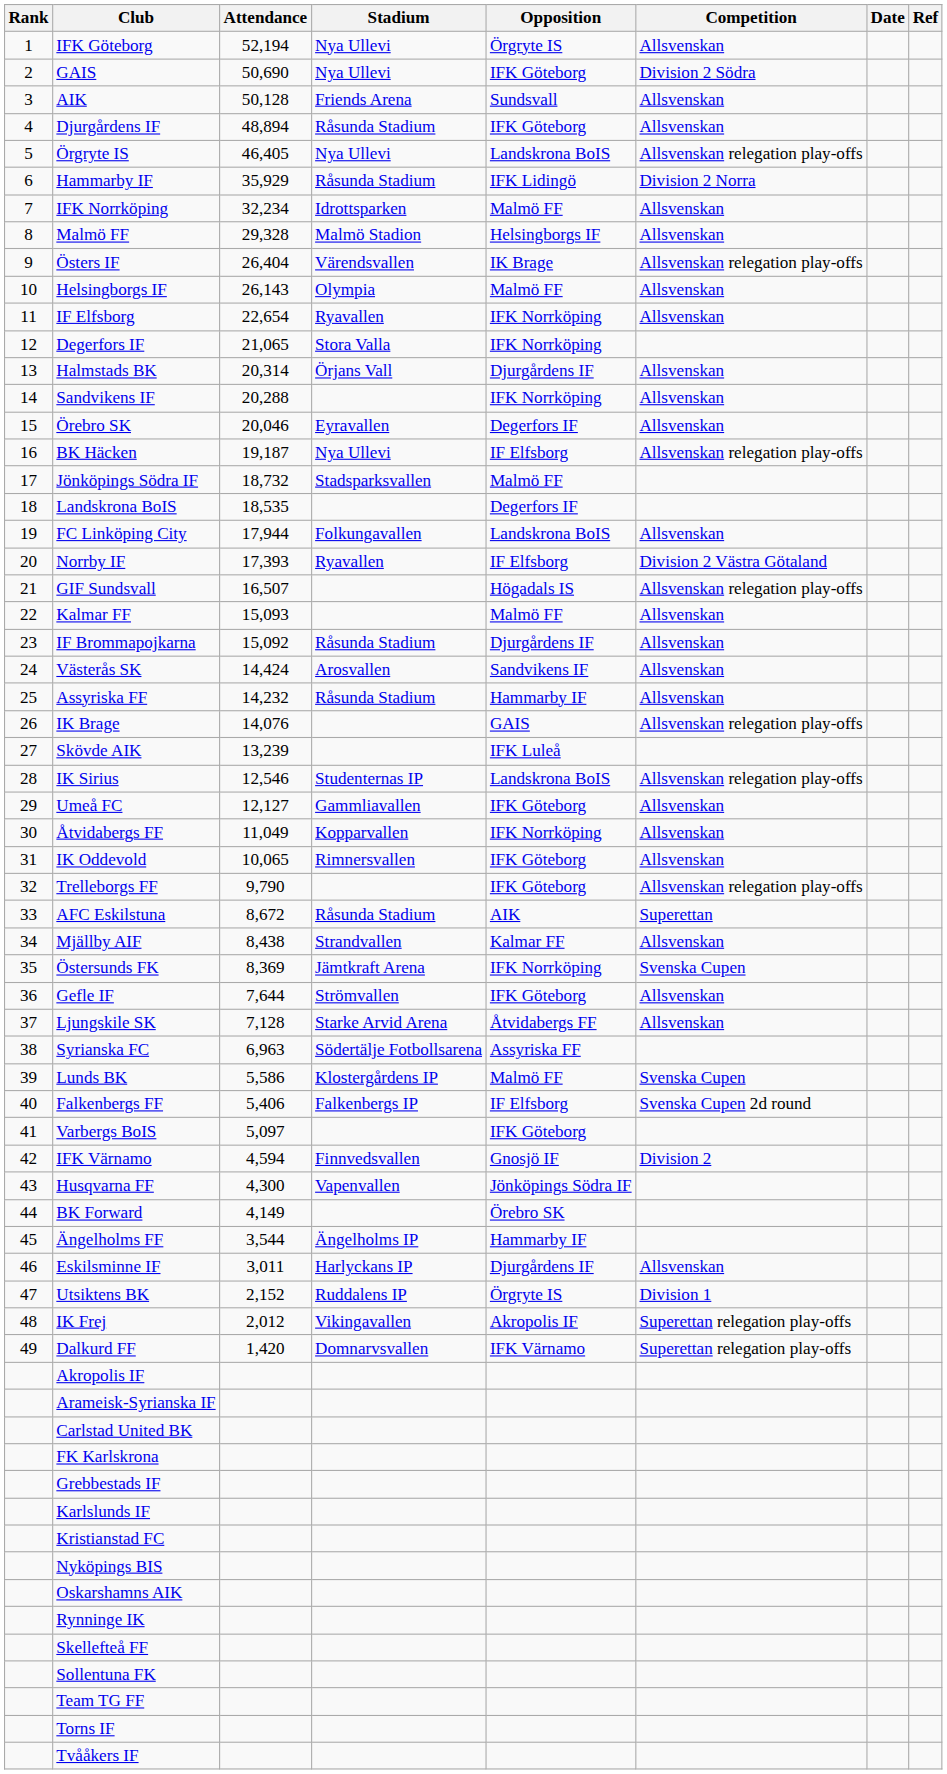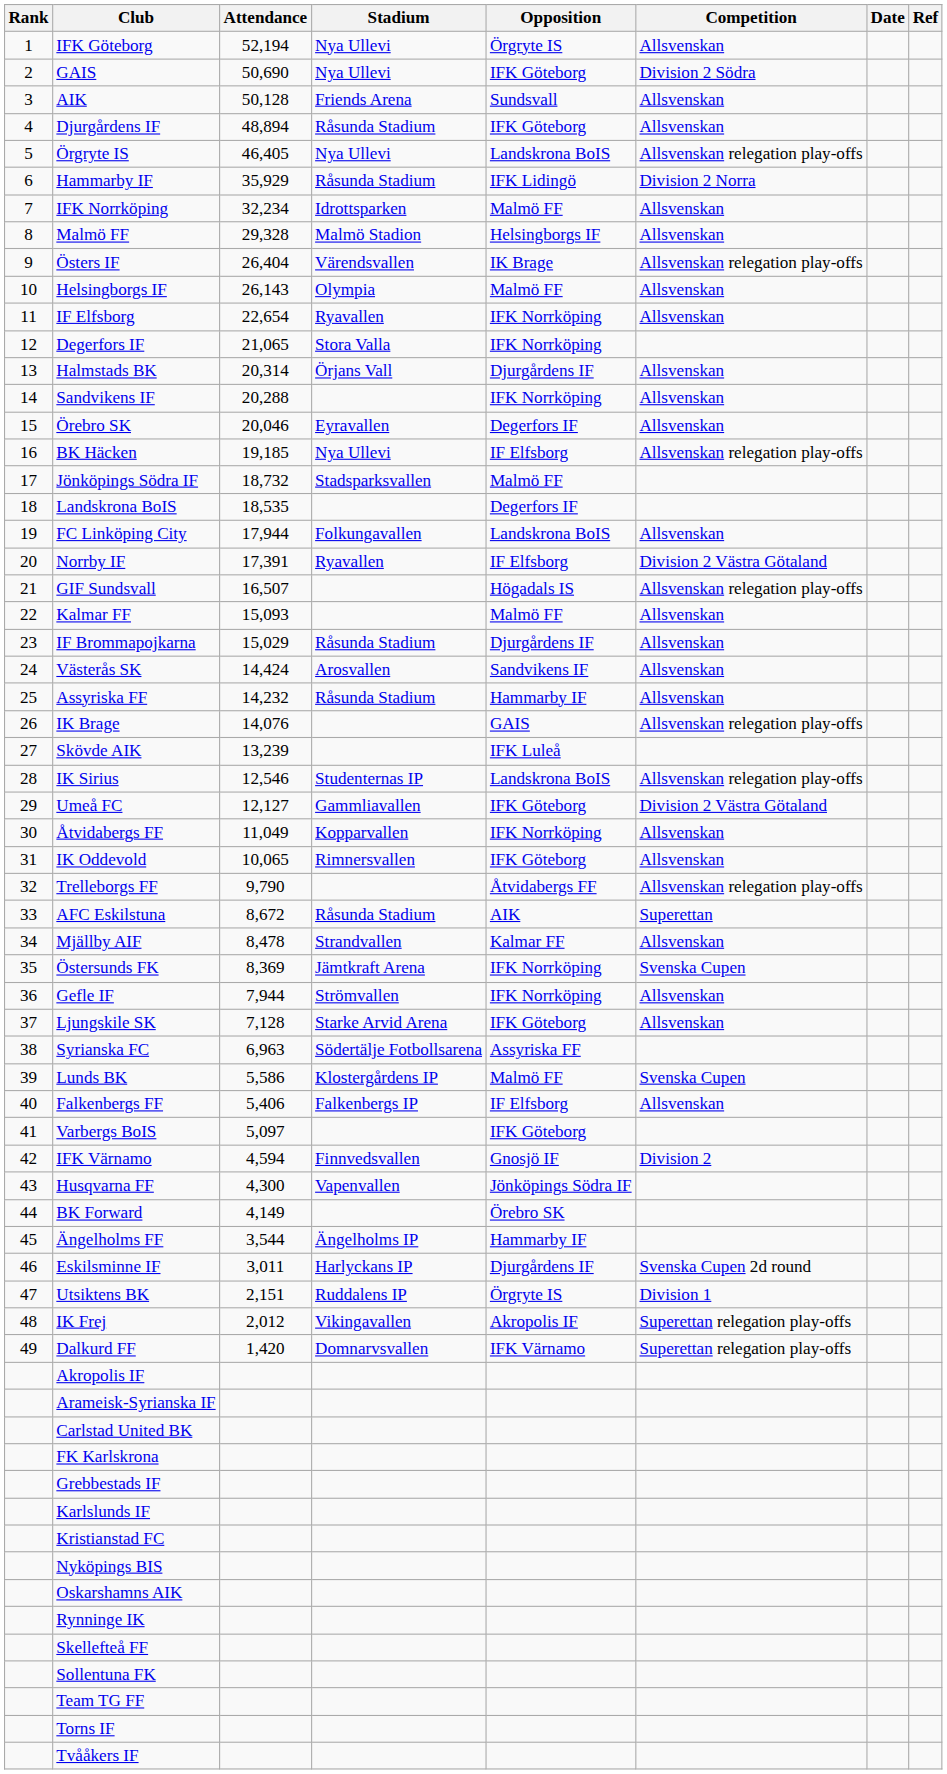BK Häcken | Attendance: 19,187 -> 19,185
Norrby IF | Attendance: 17,393 -> 17,391
IF Brommapojkarna | Attendance: 15,092 -> 15,029
Umeå FC | Competition: Allsvenskan -> Division 2 Västra Götaland
Trelleborgs FF | Opposition: IFK Göteborg -> Åtvidabergs FF
Mjällby AIF | Attendance: 8,438 -> 8,478
Gefle IF | Attendance: 7,644 -> 7,944
Gefle IF | Opposition: IFK Göteborg -> IFK Norrköping
Ljungskile SK | Opposition: Åtvidabergs FF -> IFK Göteborg
Falkenbergs FF | Competition: Svenska Cupen 2d round -> Allsvenskan
Eskilsminne IF | Competition: Allsvenskan -> Svenska Cupen 2d round
Utsiktens BK | Attendance: 2,152 -> 2,151
